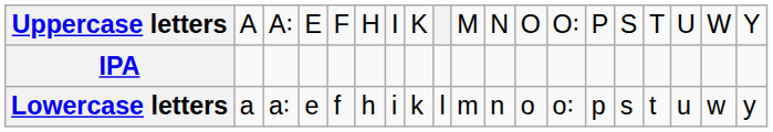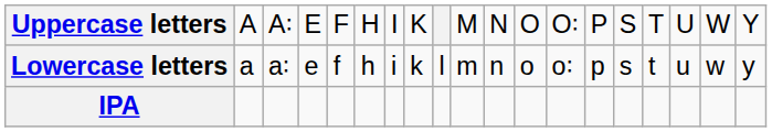rows swapped: Lowercase letters <-> IPA
